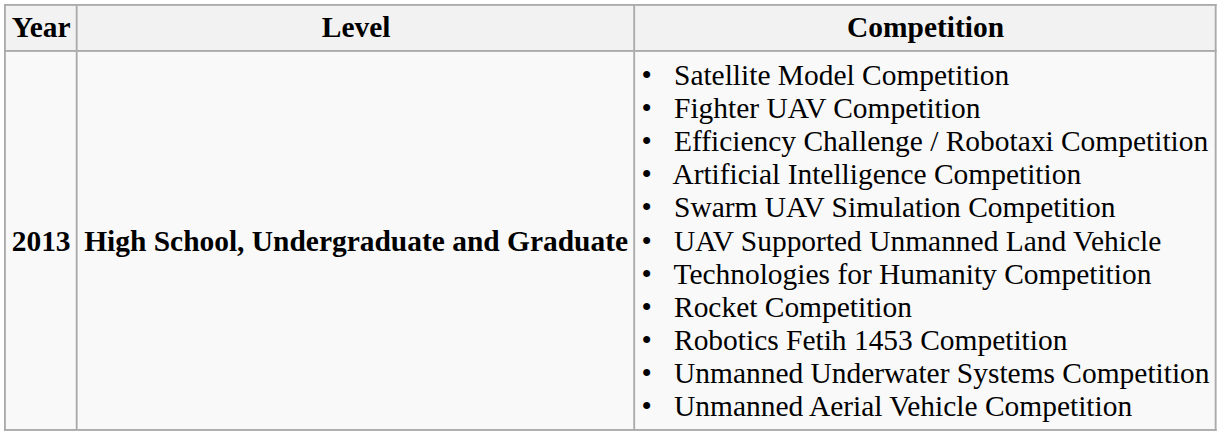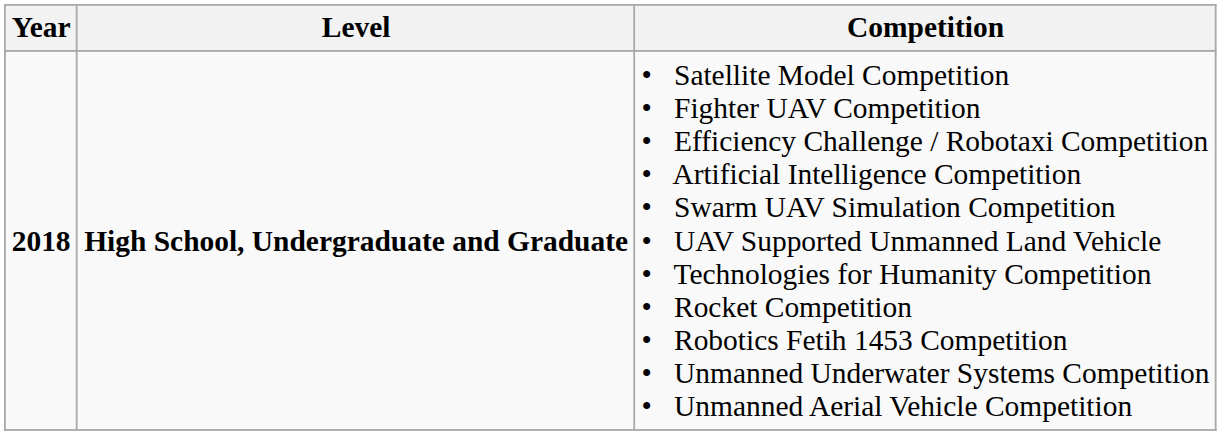High School, Undergraduate and Graduate | Year: 2013 -> 2018
